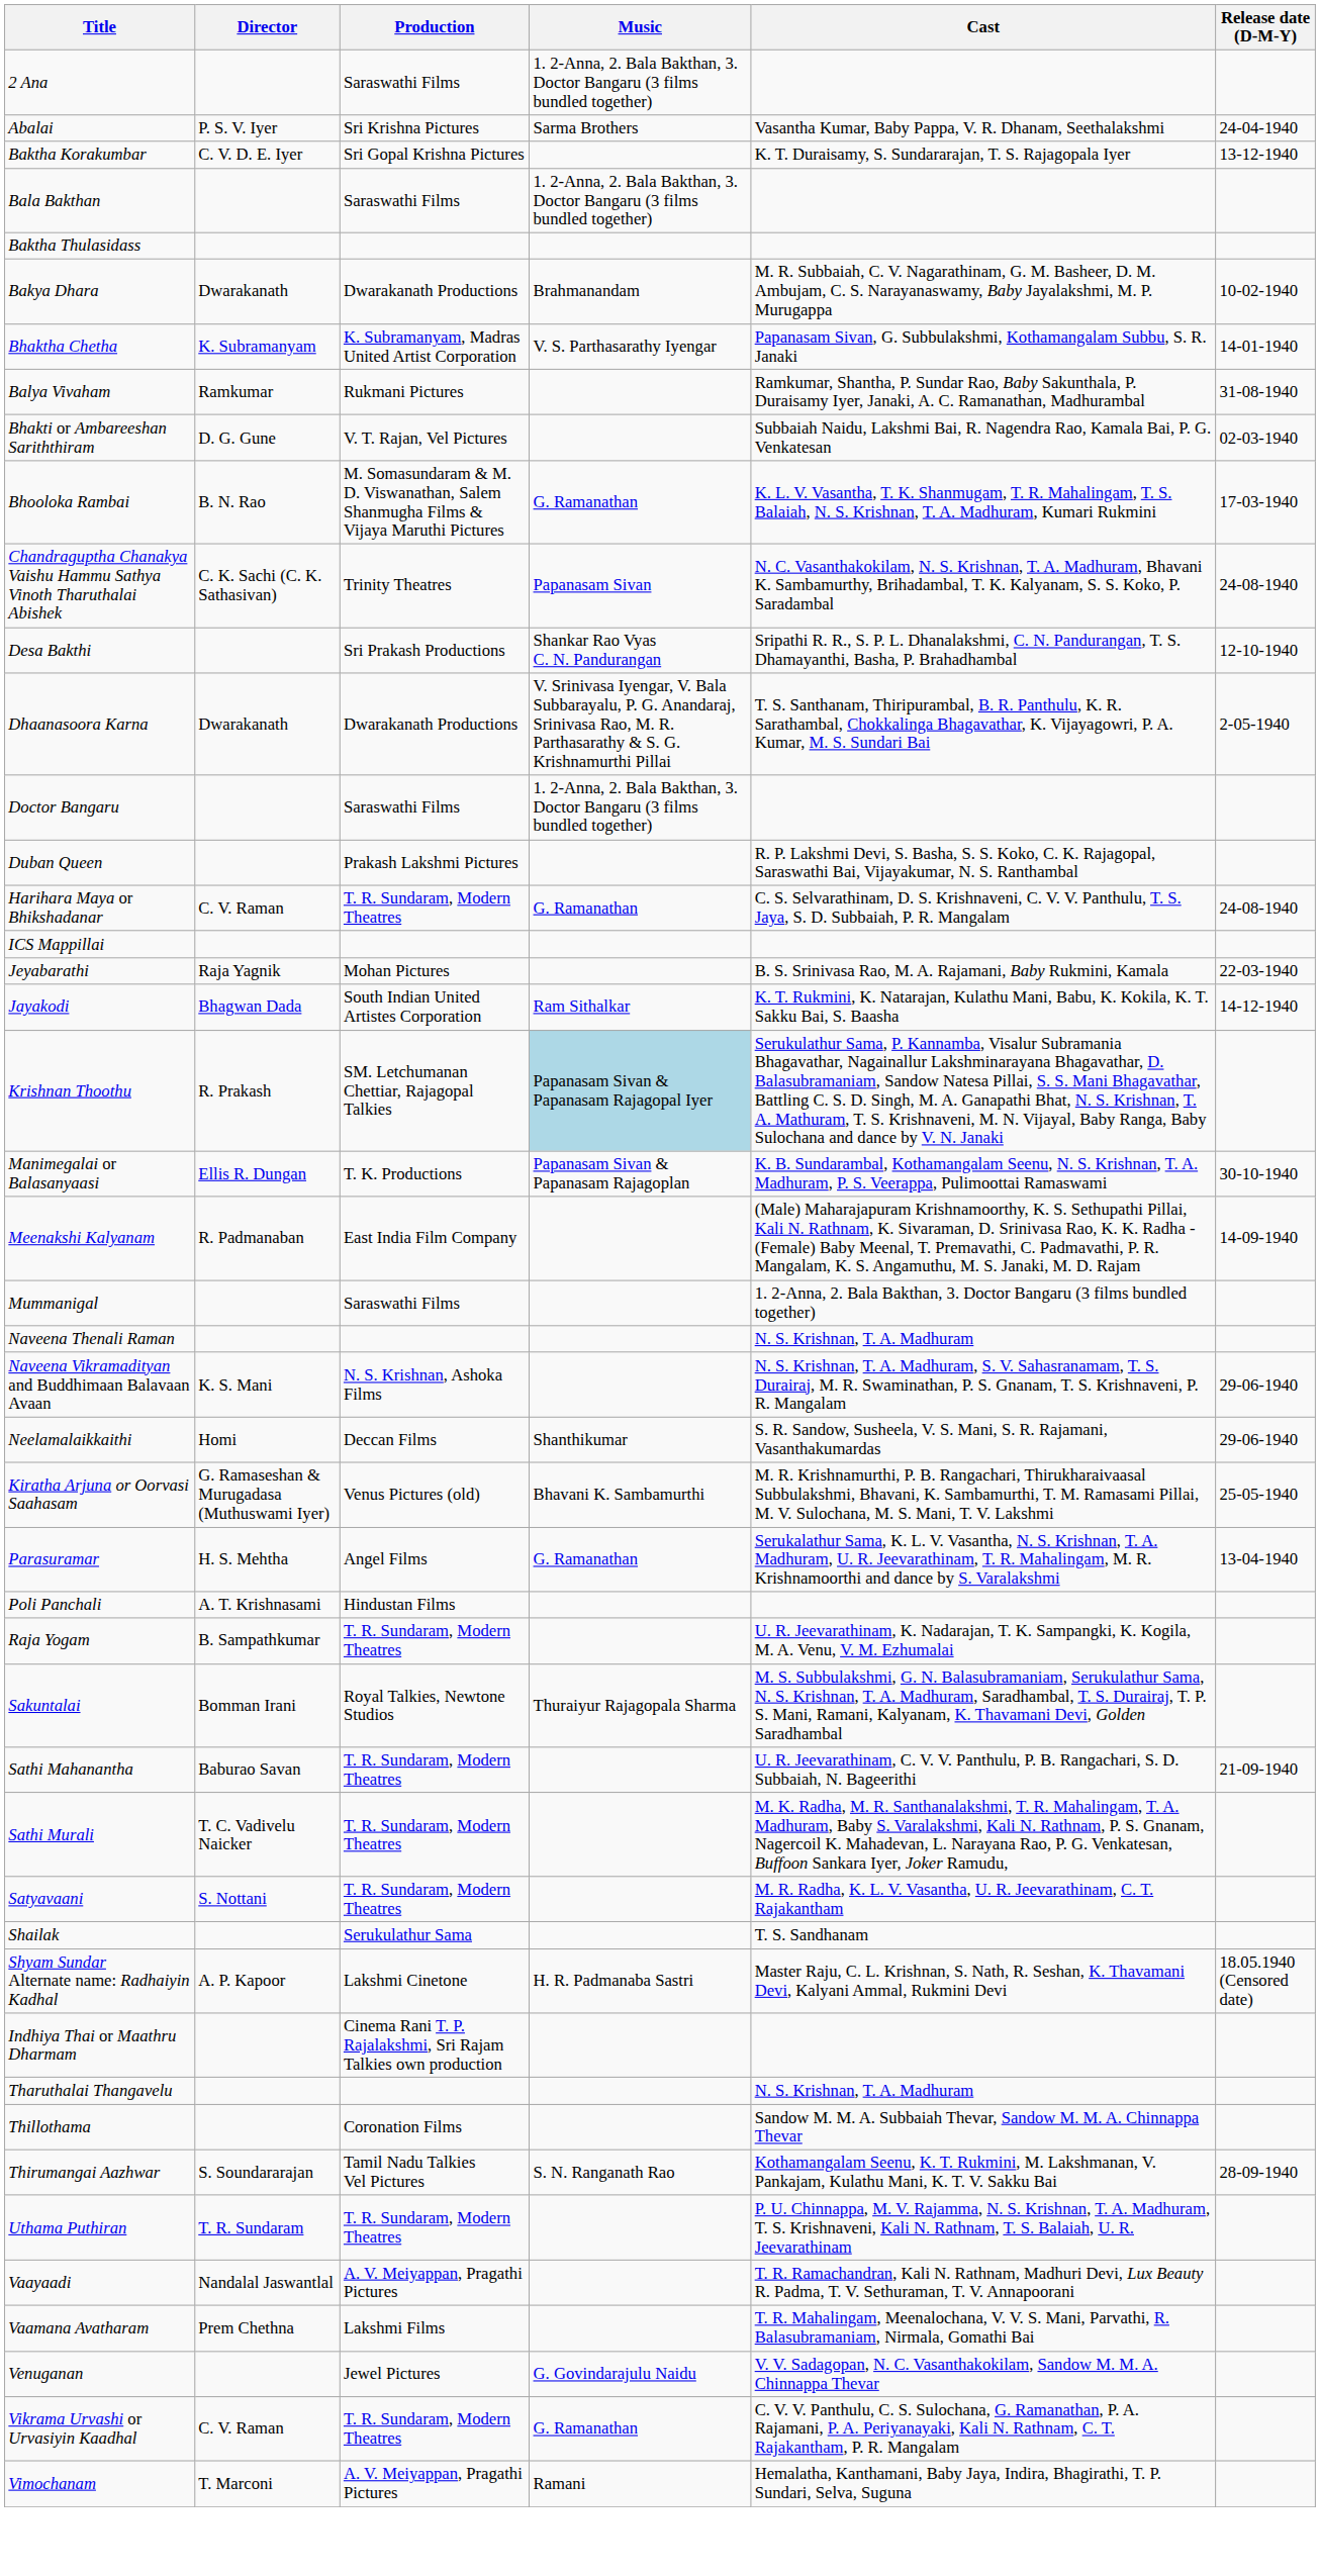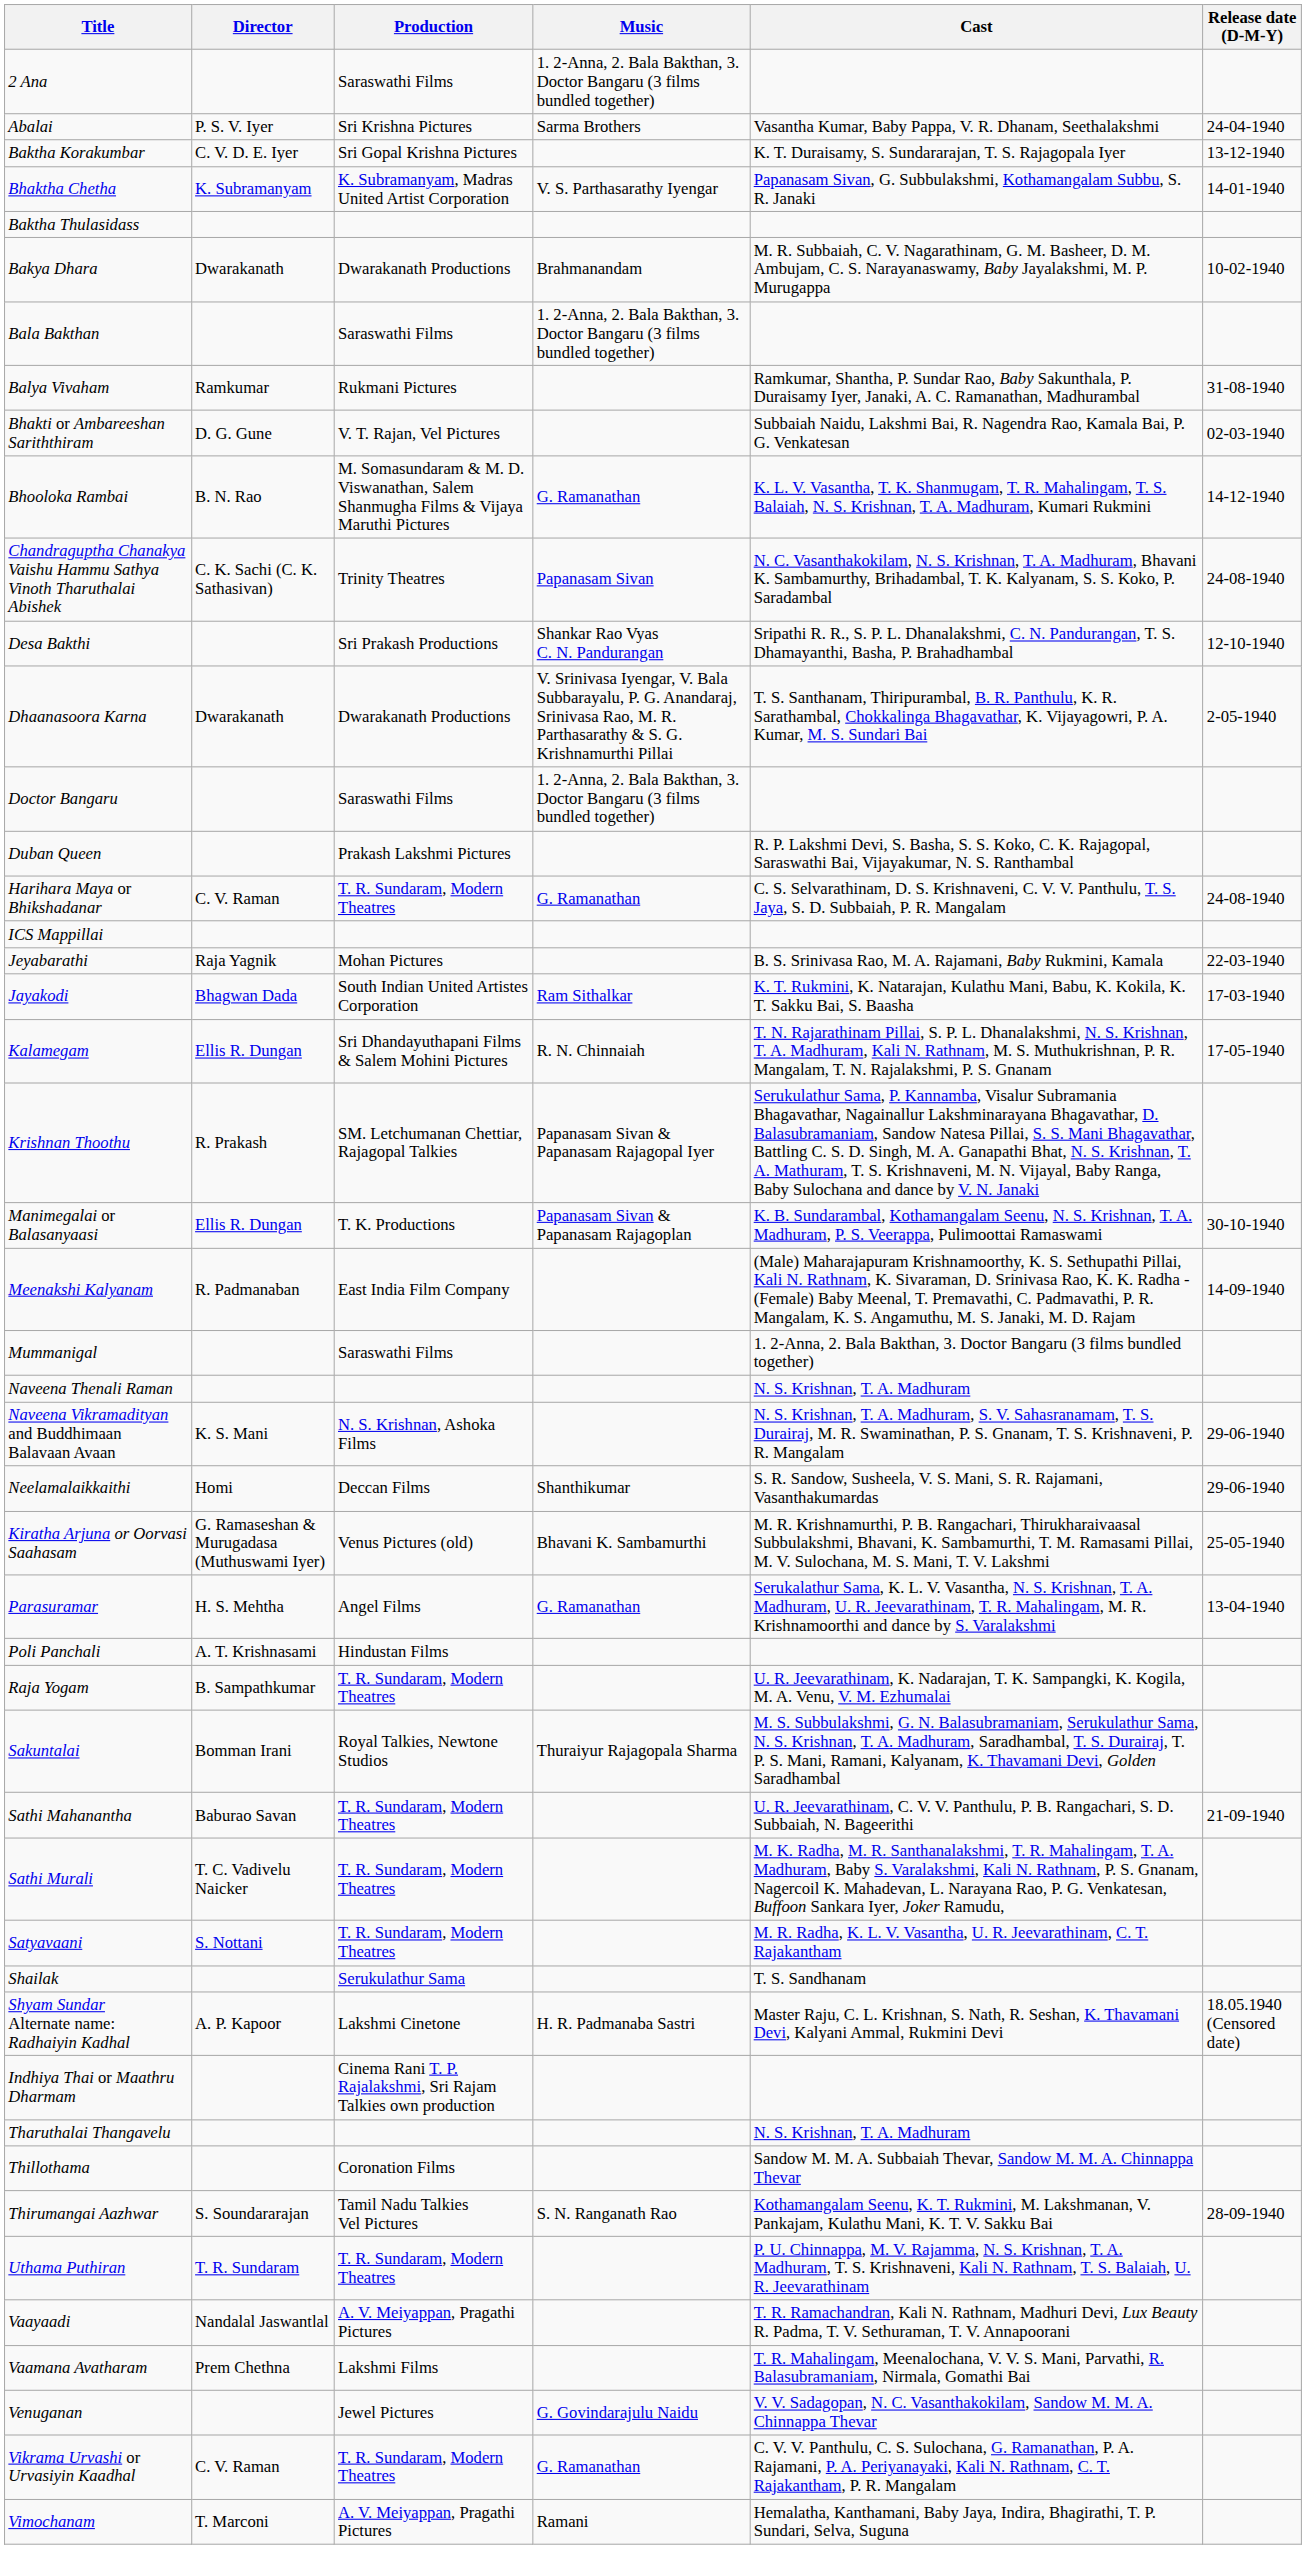rows swapped: Bhaktha Chetha <-> Bala Bakthan
Bhooloka Rambai | Release date (D-M-Y): 17-03-1940 -> 14-12-1940
Jayakodi | Release date (D-M-Y): 14-12-1940 -> 17-03-1940
+ row: Kalamegam | Ellis R. Dungan | Sri Dhandayuthapani Films & Salem Mohini Pictures | R. N. Chinnaiah | T. N. Rajarathinam Pillai, S. P. L. Dhanalakshmi, N. S. Krishnan, T. A. Madhuram, Kali N. Rathnam, M. S. Muthukrishnan, P. R. Mangalam, T. N. Rajalakshmi, P. S. Gnanam | 17-05-1940
Krishnan Thoothu | Music: lightblue background -> no background
